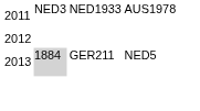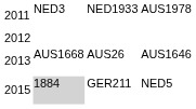+ row: 2013 | AUS1668 | AUS26 | AUS1646
GER211 | column 1: 2013 -> 2015
